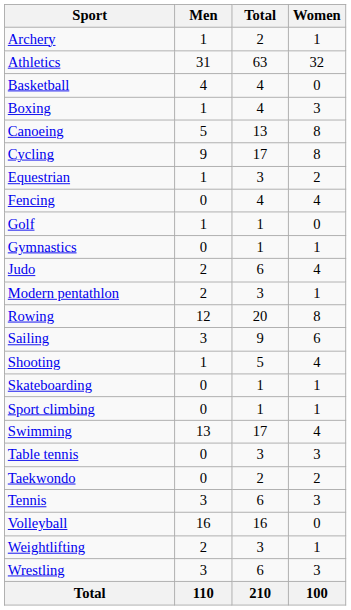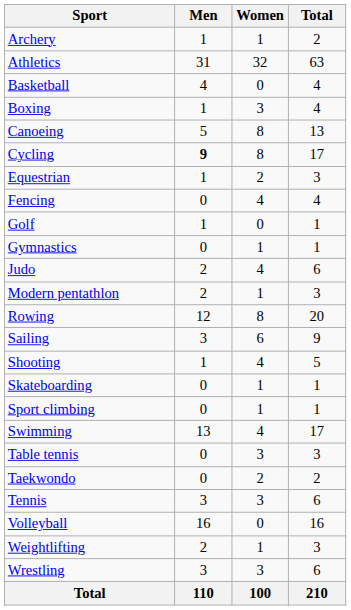columns swapped: Women <-> Total
Cycling | Men: normal -> bold
